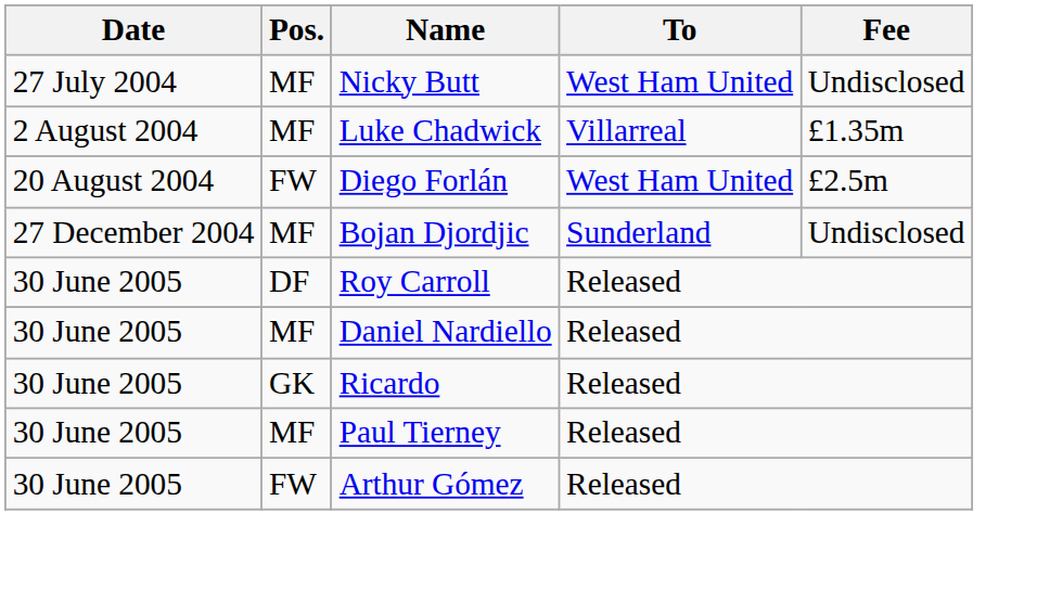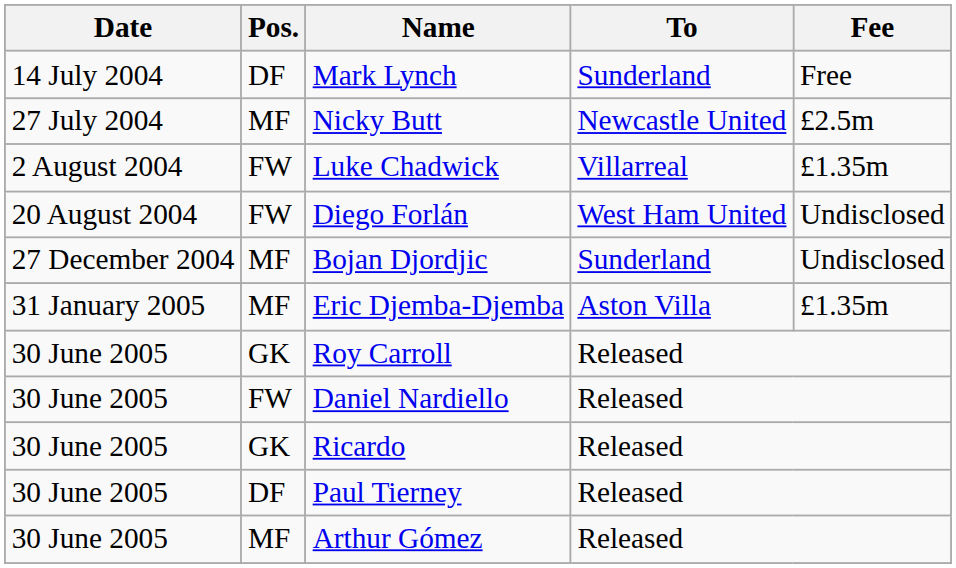+ row: 14 July 2004 | DF | Mark Lynch | Sunderland | Free
Nicky Butt | To: West Ham United -> Newcastle United
Nicky Butt | Fee: Undisclosed -> £2.5m
Luke Chadwick | Pos.: MF -> FW
Diego Forlán | Fee: £2.5m -> Undisclosed
+ row: 31 January 2005 | MF | Eric Djemba-Djemba | Aston Villa | £1.35m
Roy Carroll | Pos.: DF -> GK
Daniel Nardiello | Pos.: MF -> FW
Paul Tierney | Pos.: MF -> DF
Arthur Gómez | Pos.: FW -> MF
